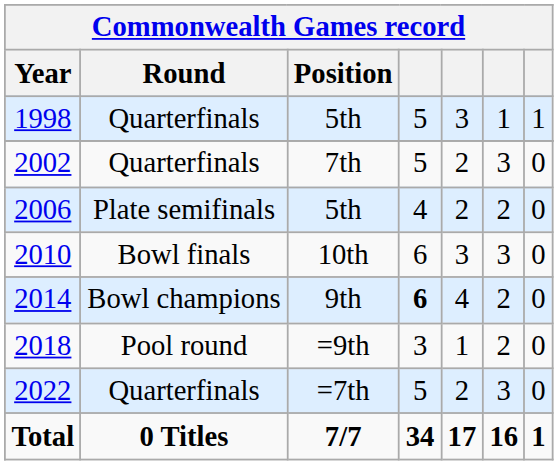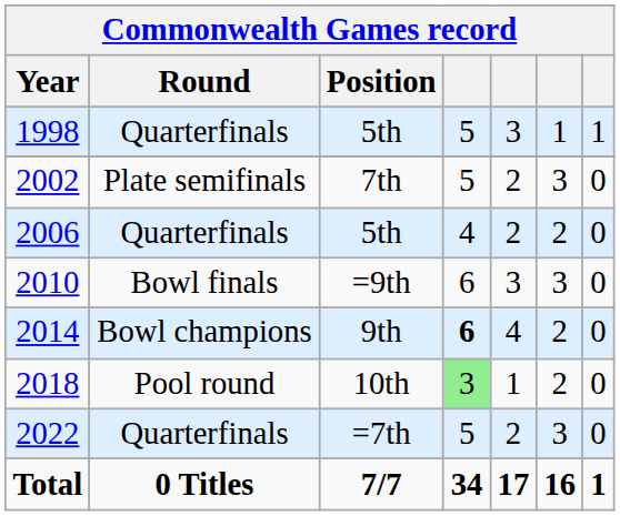2002 | Round: Quarterfinals -> Plate semifinals
2006 | Round: Plate semifinals -> Quarterfinals
2010 | Position: 10th -> =9th
2018 | Position: =9th -> 10th
2018 | column 4: no background -> lightgreen background
